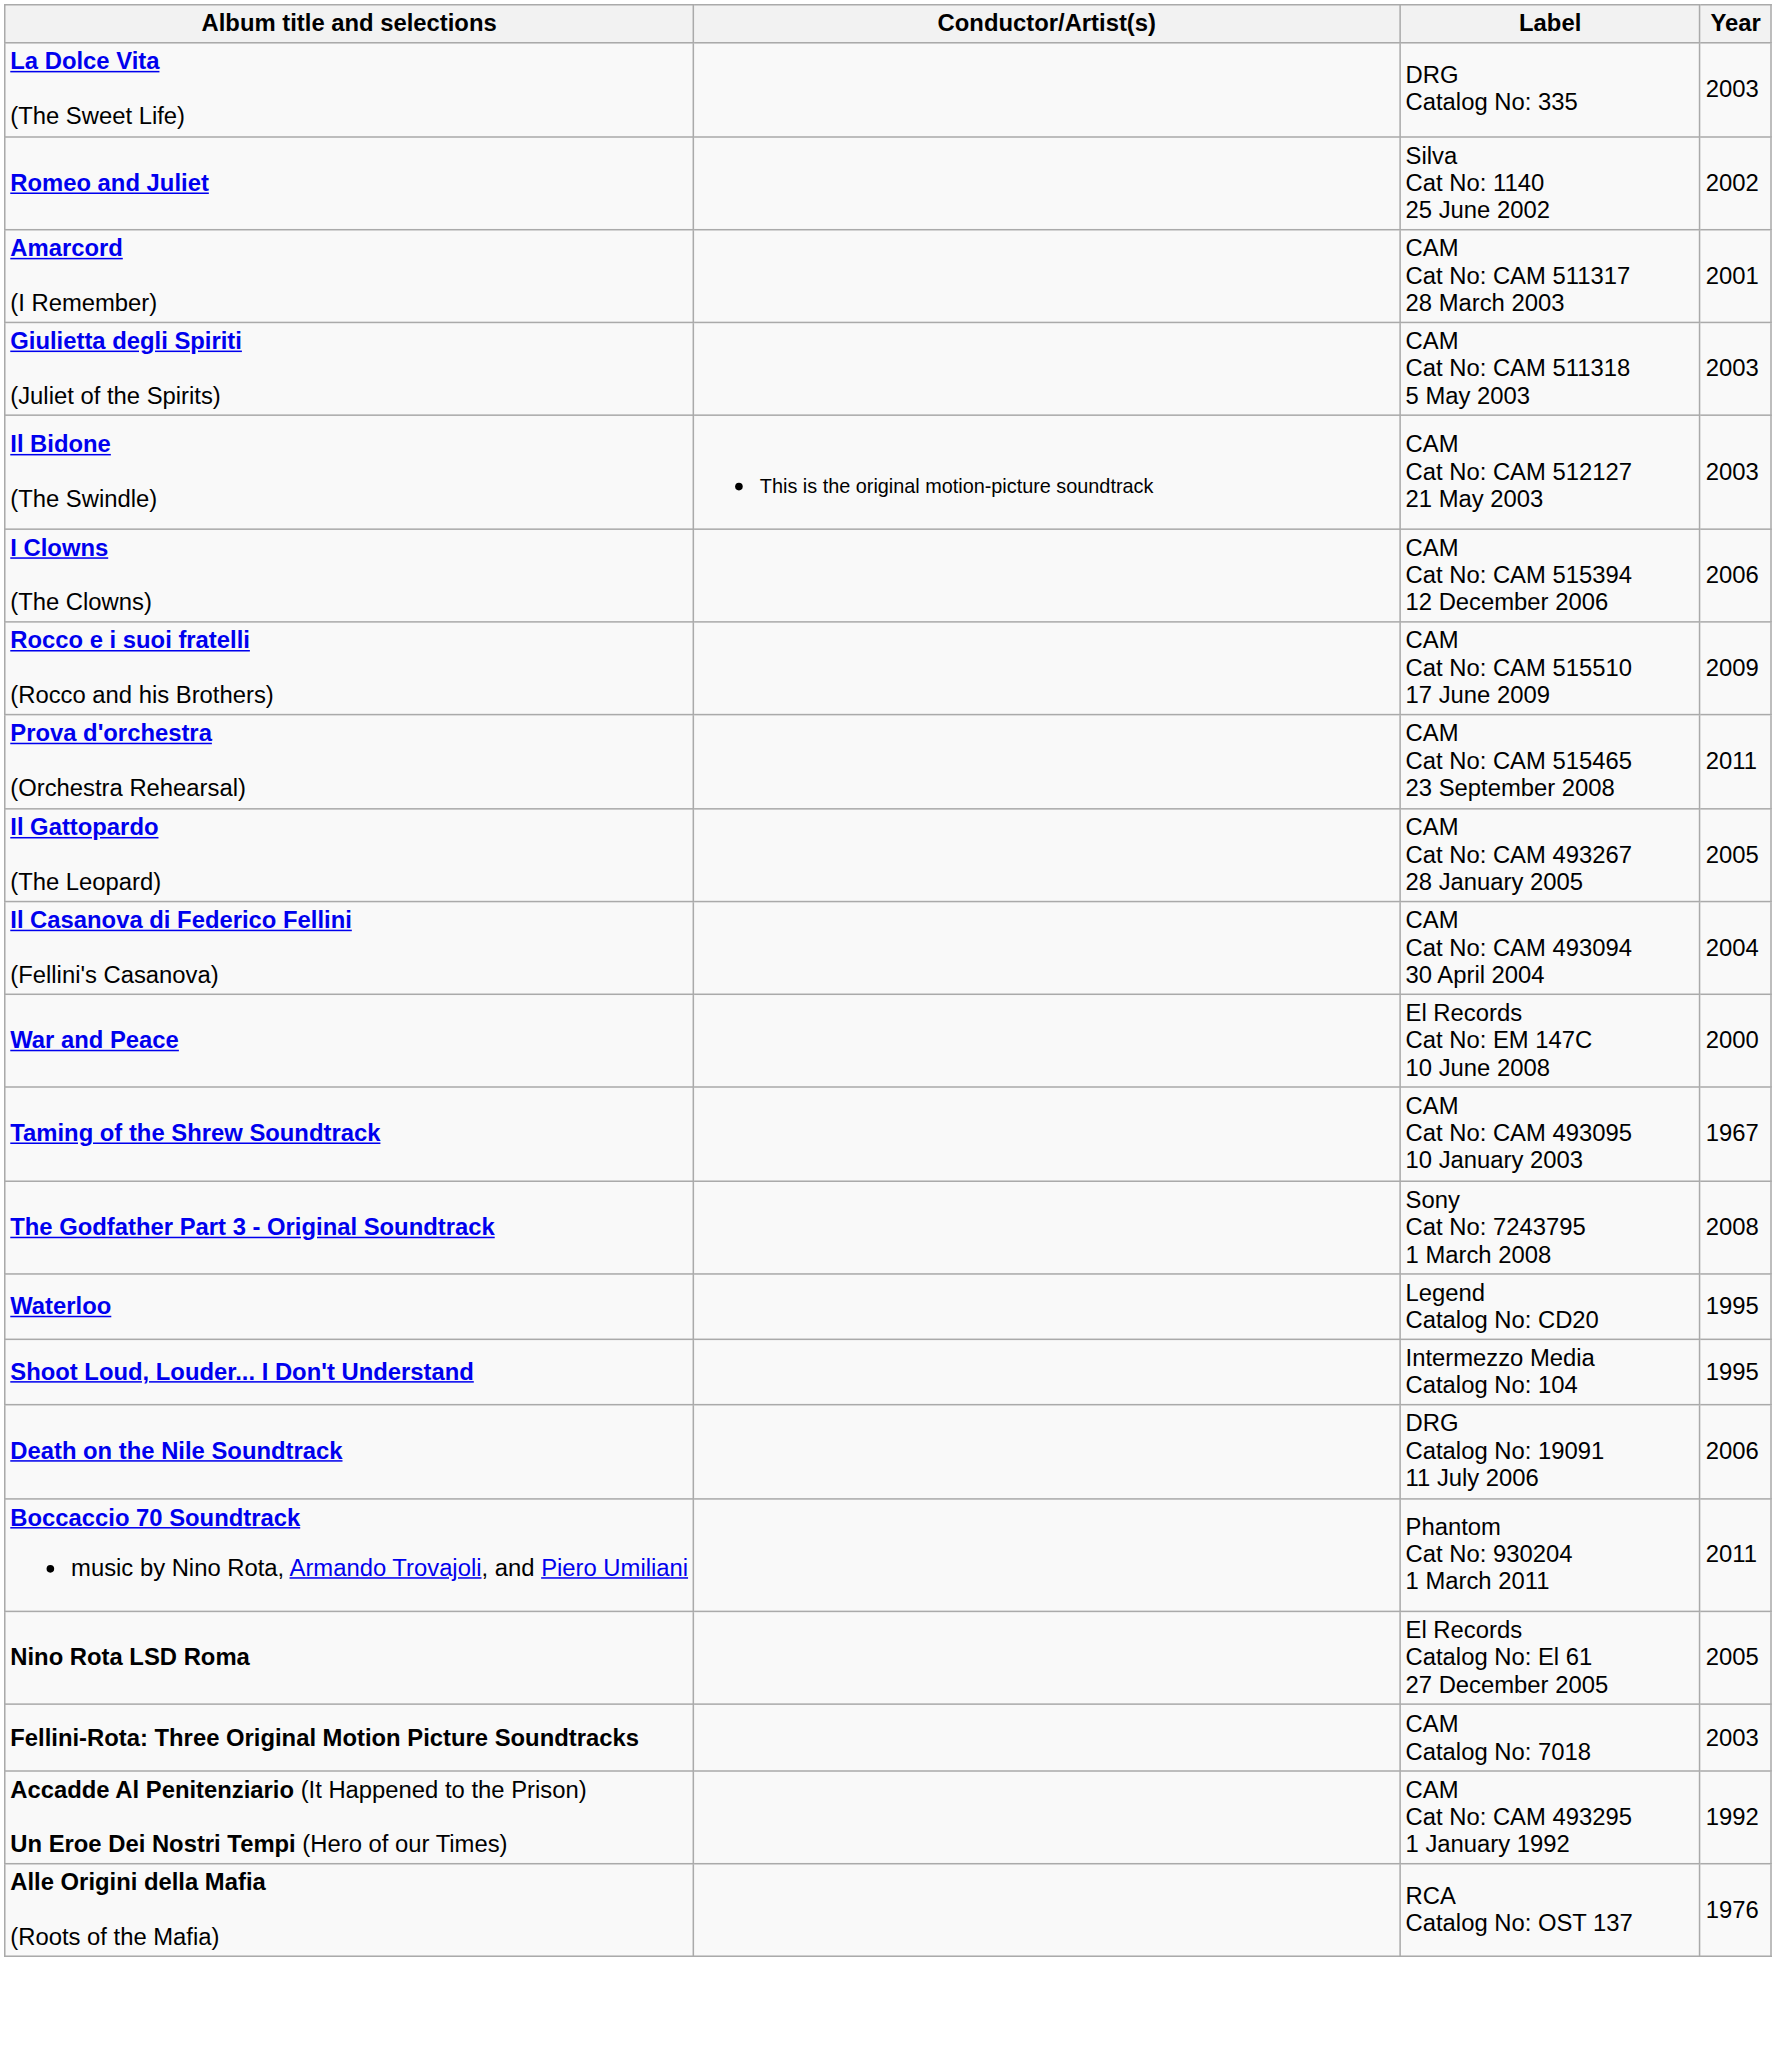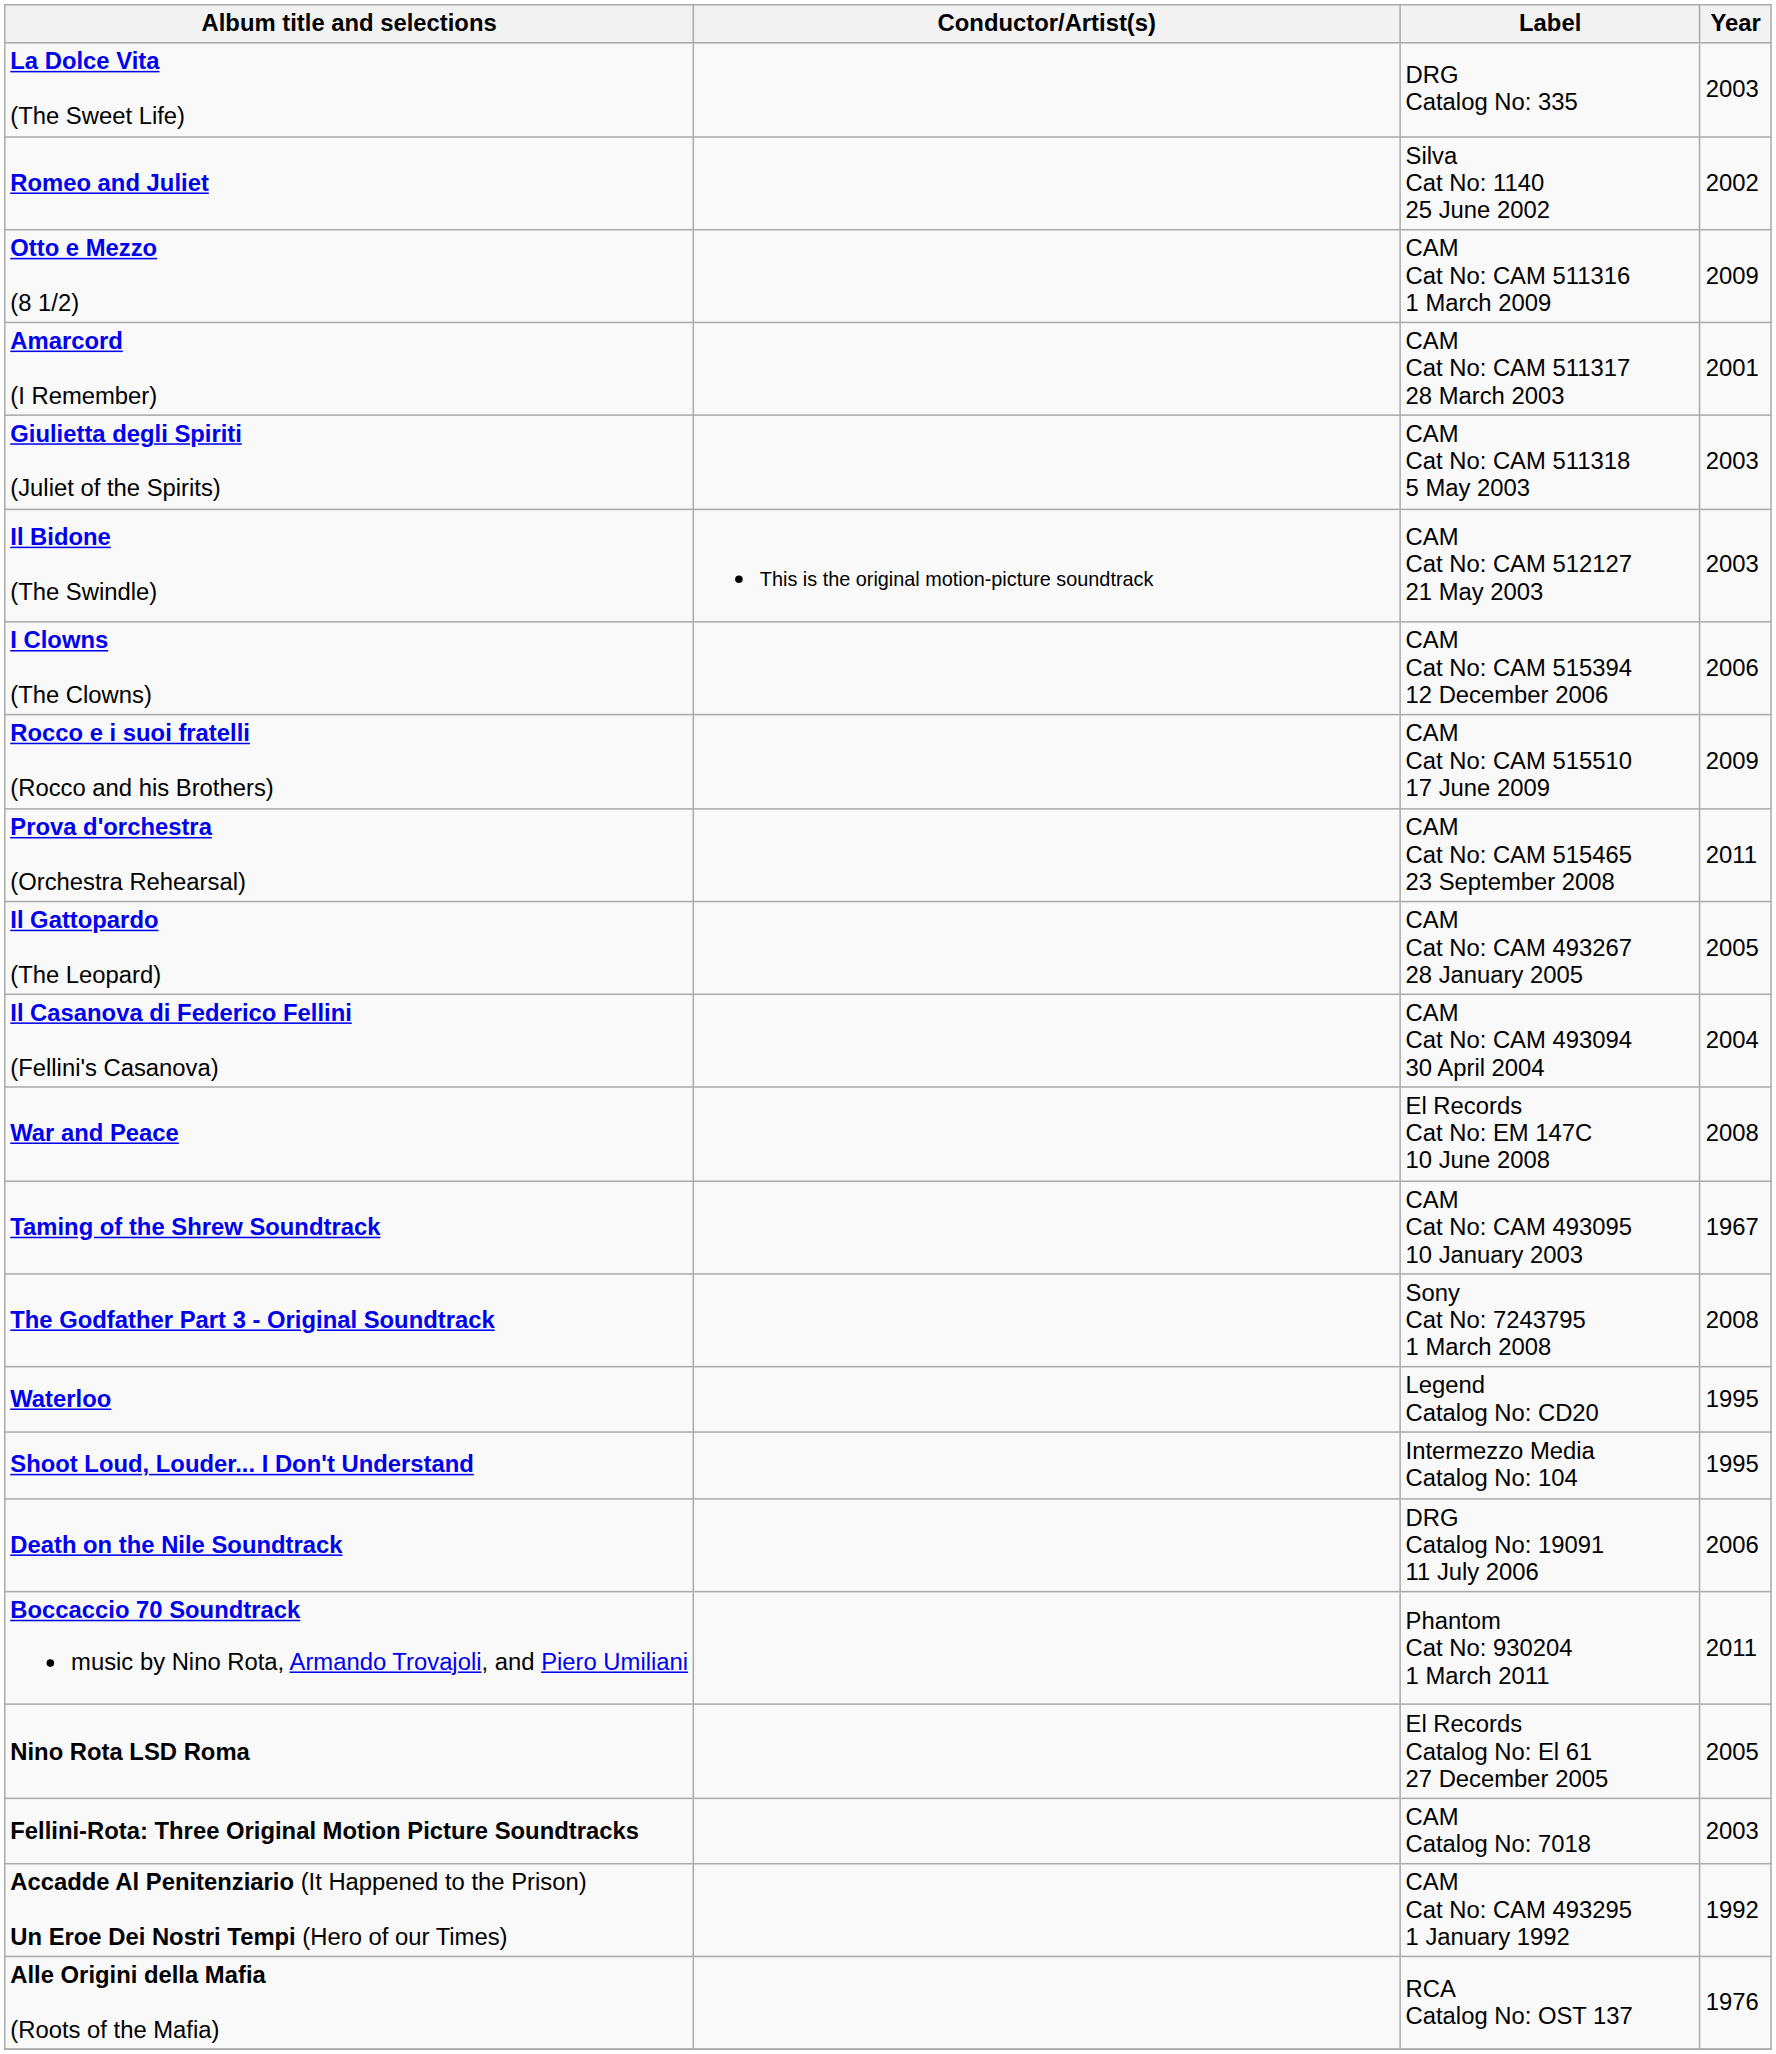+ row: Otto e Mezzo (8 1/2) | CAM Cat No: CAM 511316 1 March 2009 | 2009
War and Peace | Year: 2000 -> 2008
